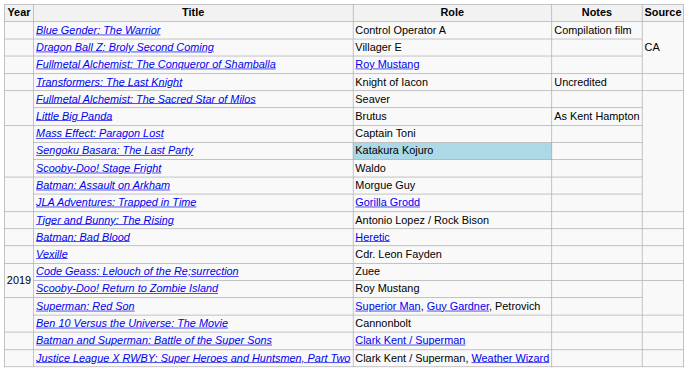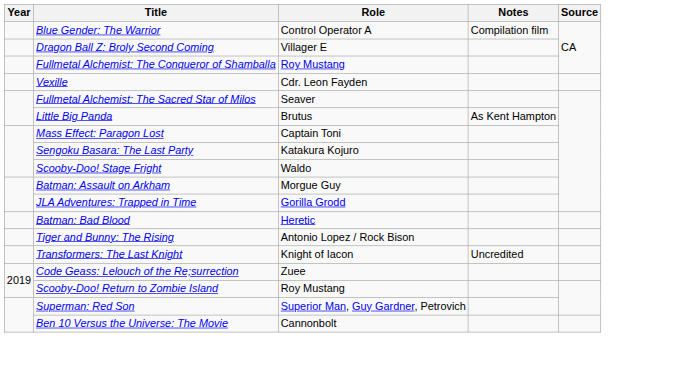rows swapped: Vexille <-> Transformers: The Last Knight
Sengoku Basara: The Last Party | Role: lightblue background -> no background
rows swapped: Tiger and Bunny: The Rising <-> Batman: Bad Blood
- row: Batman and Superman: Battle of the Super Sons | Clark Kent / Superman
- row: Justice League X RWBY: Super Heroes and Huntsmen, Part Two | Clark Kent / Superman, Weather Wizard
